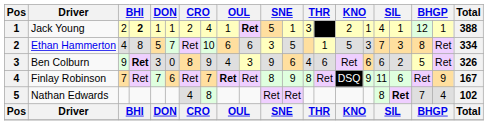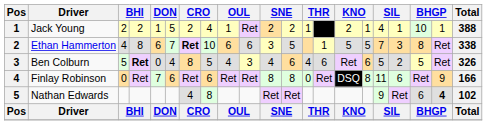Jack Young | column 4: bold -> normal
Jack Young | column 6: 1 -> 5
Jack Young | column 10: bold -> normal
Jack Young | column 11: 5 -> 2
Jack Young | column 12: 1 -> 2
Jack Young | column 13: 3 -> 1
Jack Young | column 19: 12 -> 10
Ethan Hammerton | column 5: 5 -> 6
Ethan Hammerton | column 7: normal -> bold
Ethan Hammerton | column 16: 3 -> 5
Ethan Hammerton | Total: 334 -> 338
Ben Colburn | column 3: 9 -> 5
Ben Colburn | column 5: 3 -> 0
Ben Colburn | column 6: 0 -> 4
Ben Colburn | column 8: 9 -> 5
Ben Colburn | column 11: 9 -> 4
Ben Colburn | column 17: 6 -> 5
Finlay Robinson | column 3: 7 -> 0
Finlay Robinson | column 8: 7 -> 6
Finlay Robinson | column 9: bold -> normal
Finlay Robinson | column 12: 9 -> 8
Finlay Robinson | column 13: 8 -> 0
Finlay Robinson | column 16: 9 -> 8
Finlay Robinson | Total: 167 -> 166
Nathan Edwards | column 17: 8 -> 9
Nathan Edwards | column 18: bold -> normal
Nathan Edwards | column 19: 7 -> 6
Nathan Edwards | column 20: normal -> bold
